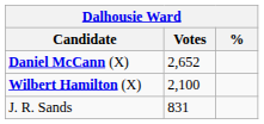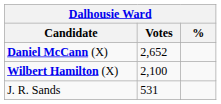J. R. Sands | Votes: 831 -> 531
